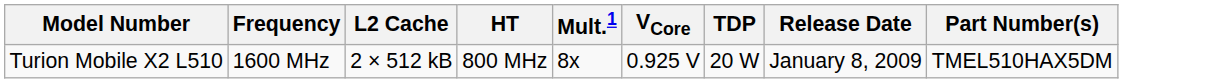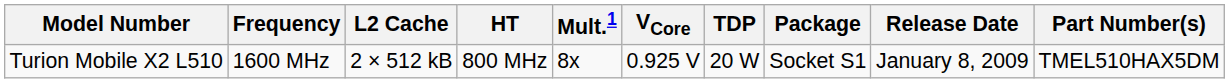+ column: Package | Socket S1
